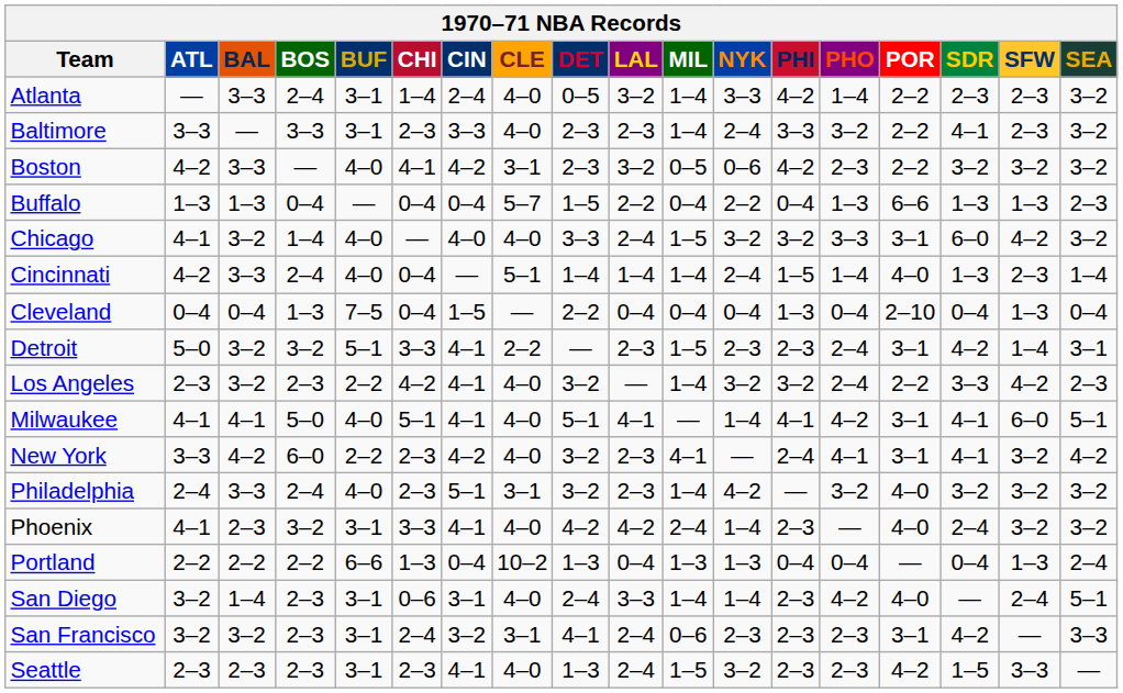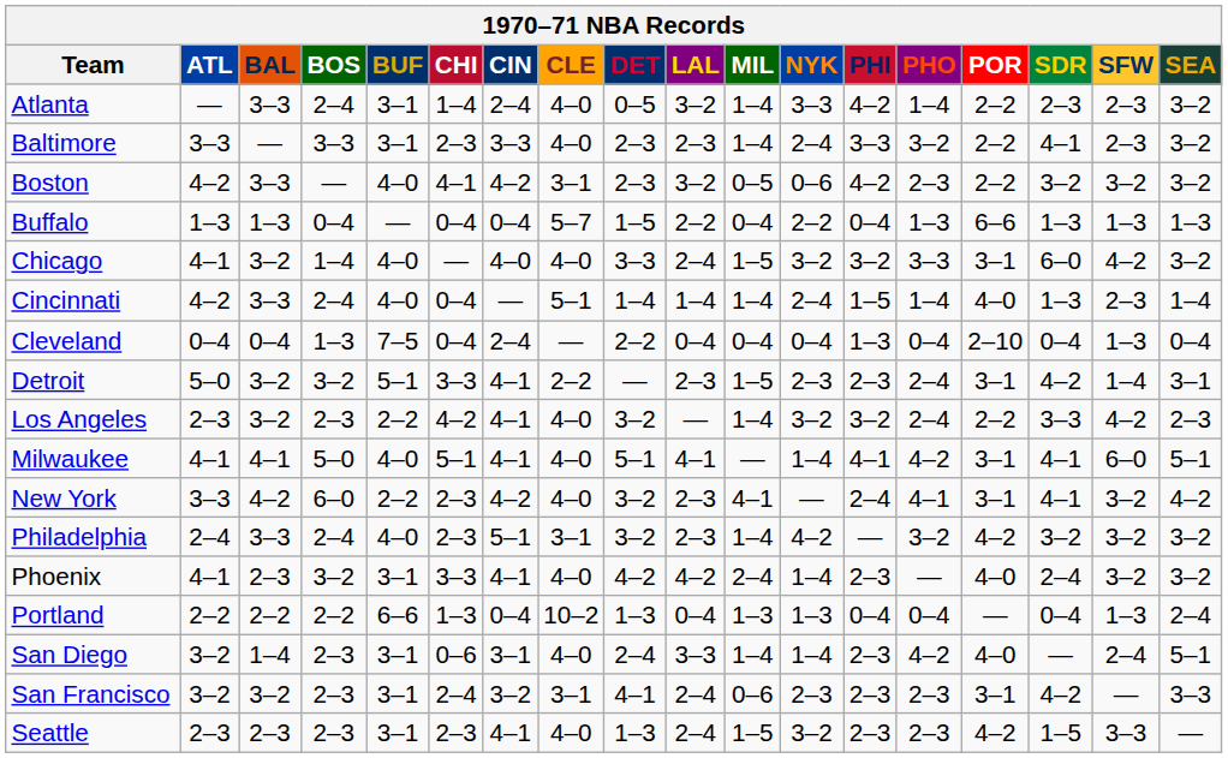Buffalo | SEA: 2–3 -> 1–3
Cleveland | CIN: 1–5 -> 2–4
Philadelphia | POR: 4–0 -> 4–2
